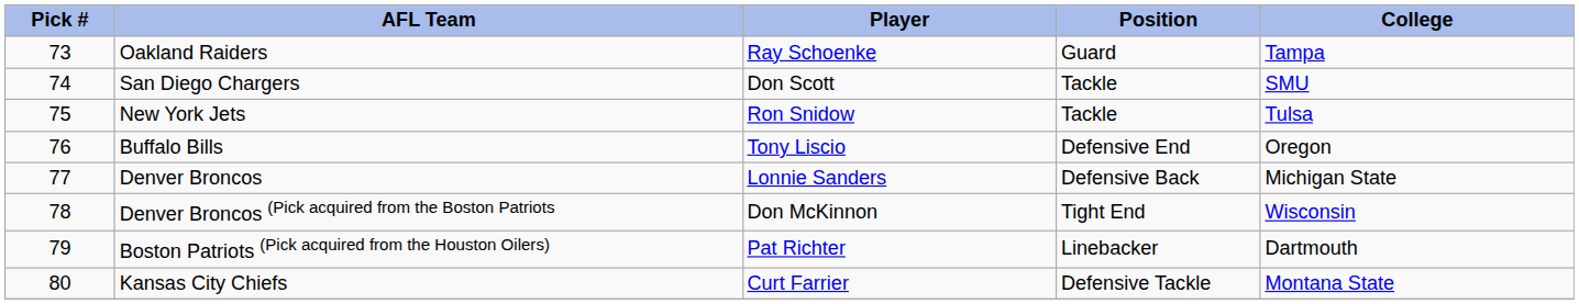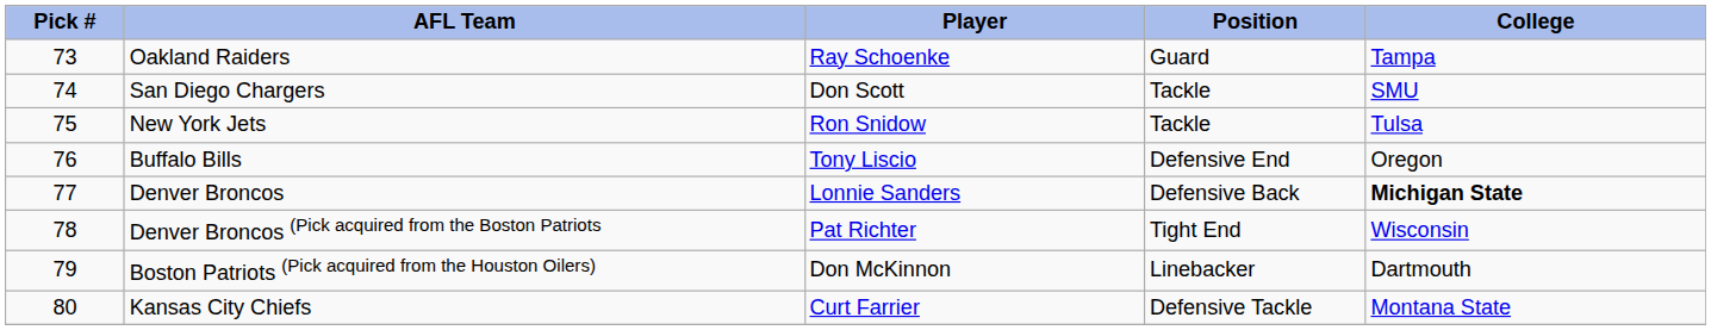Denver Broncos | College: normal -> bold
Denver Broncos (Pick acquired from the Boston Patriots | Player: Don McKinnon -> Pat Richter
Boston Patriots (Pick acquired from the Houston Oilers) | Player: Pat Richter -> Don McKinnon
